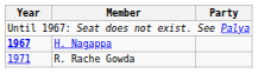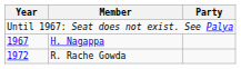H. Nagappa | Year: bold -> normal
R. Rache Gowda | Year: 1971 -> 1972
